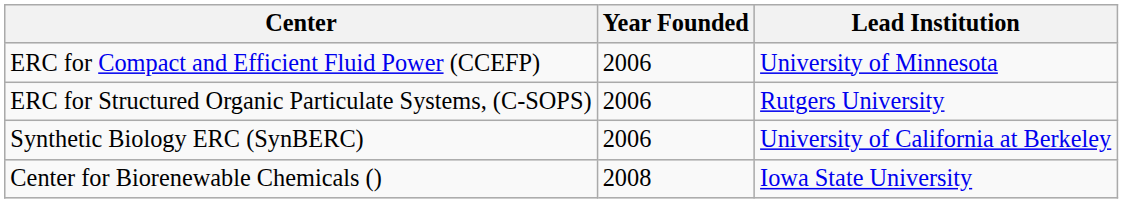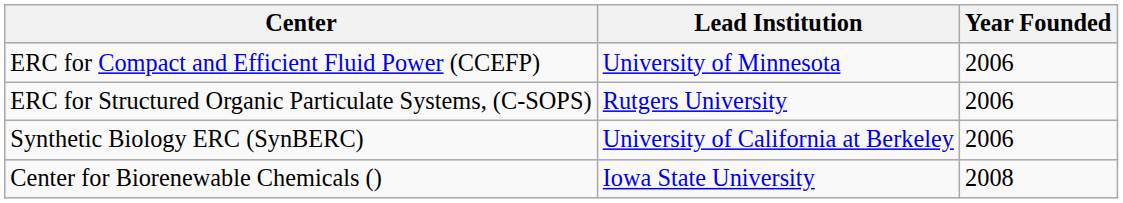columns swapped: Lead Institution <-> Year Founded
